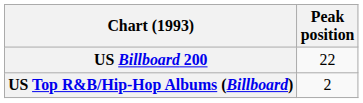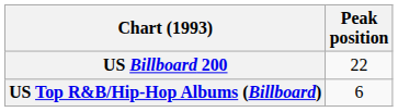US Top R&B/Hip-Hop Albums (Billboard) | Peak position: 2 -> 6
